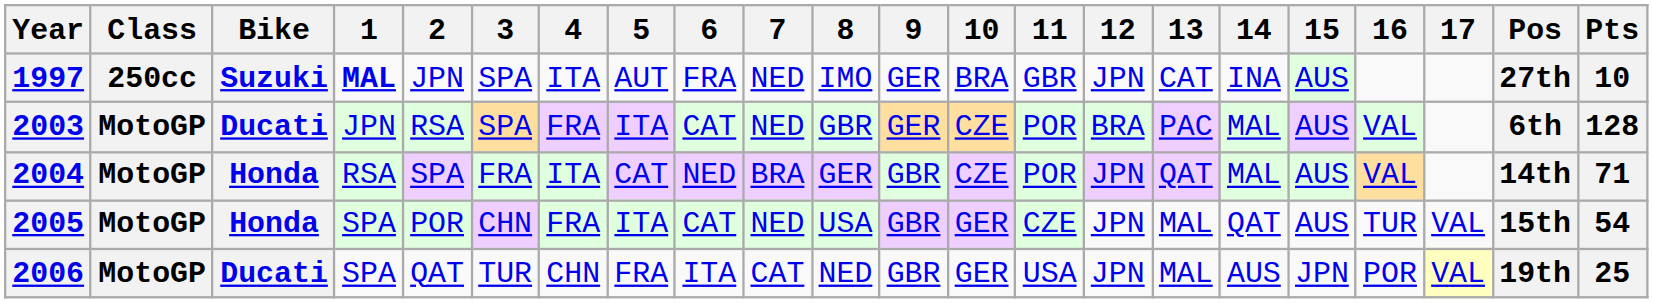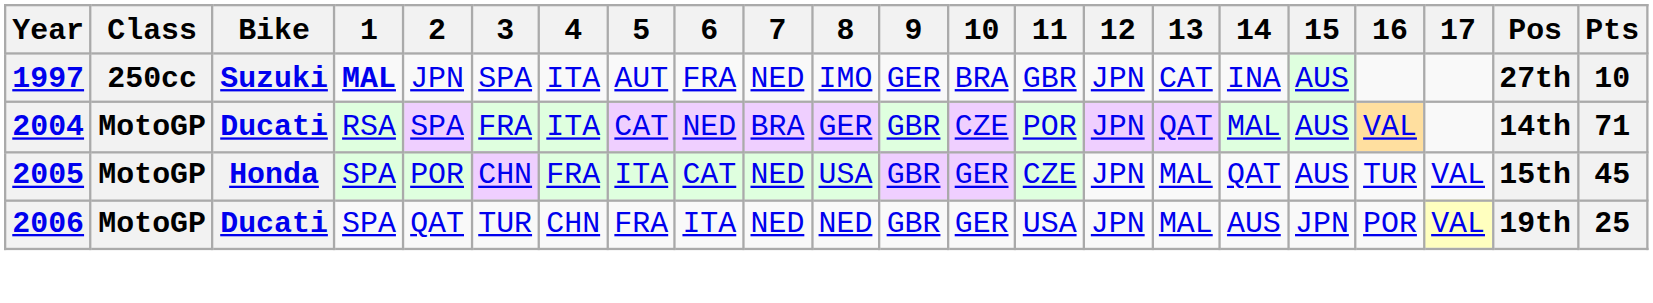- row: 2003 | MotoGP | Ducati | JPN | RSA | SPA | FRA | ITA | CAT | NED | GBR | GER | CZE | POR | BRA | PAC | MAL | AUS | VAL | 6th | 128
2004 | Bike: Honda -> Ducati
2005 | Pts: 54 -> 45
2006 | 7: CAT -> NED
